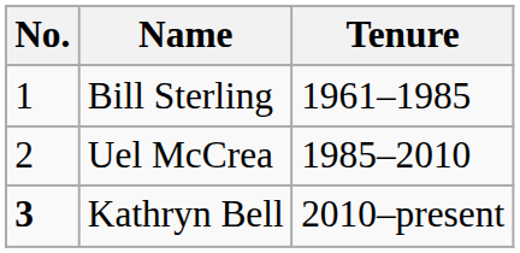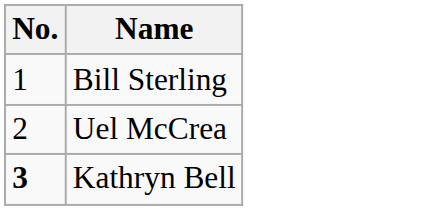- column: Tenure | 1961–1985 | 1985–2010 | 2010–present
